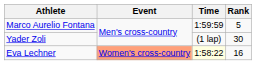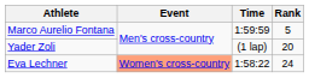Yader Zoli | Rank: 30 -> 20
Eva Lechner | Time: lightyellow background -> no background
Eva Lechner | Rank: 16 -> 24
